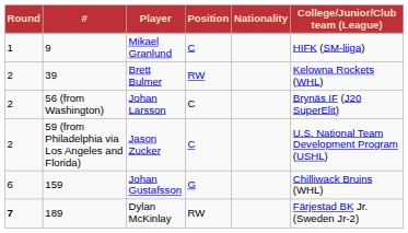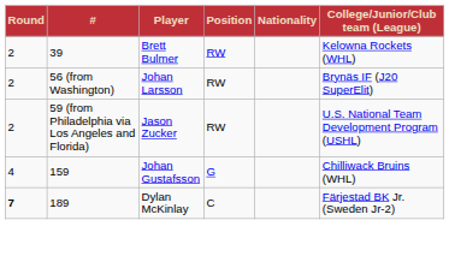- row: 1 | 9 | Mikael Granlund | C | HIFK (SM-liiga)
Johan Larsson | Position: C -> RW
Jason Zucker | Position: C -> RW
Johan Gustafsson | Round: 6 -> 4
Dylan McKinlay | Position: RW -> C
